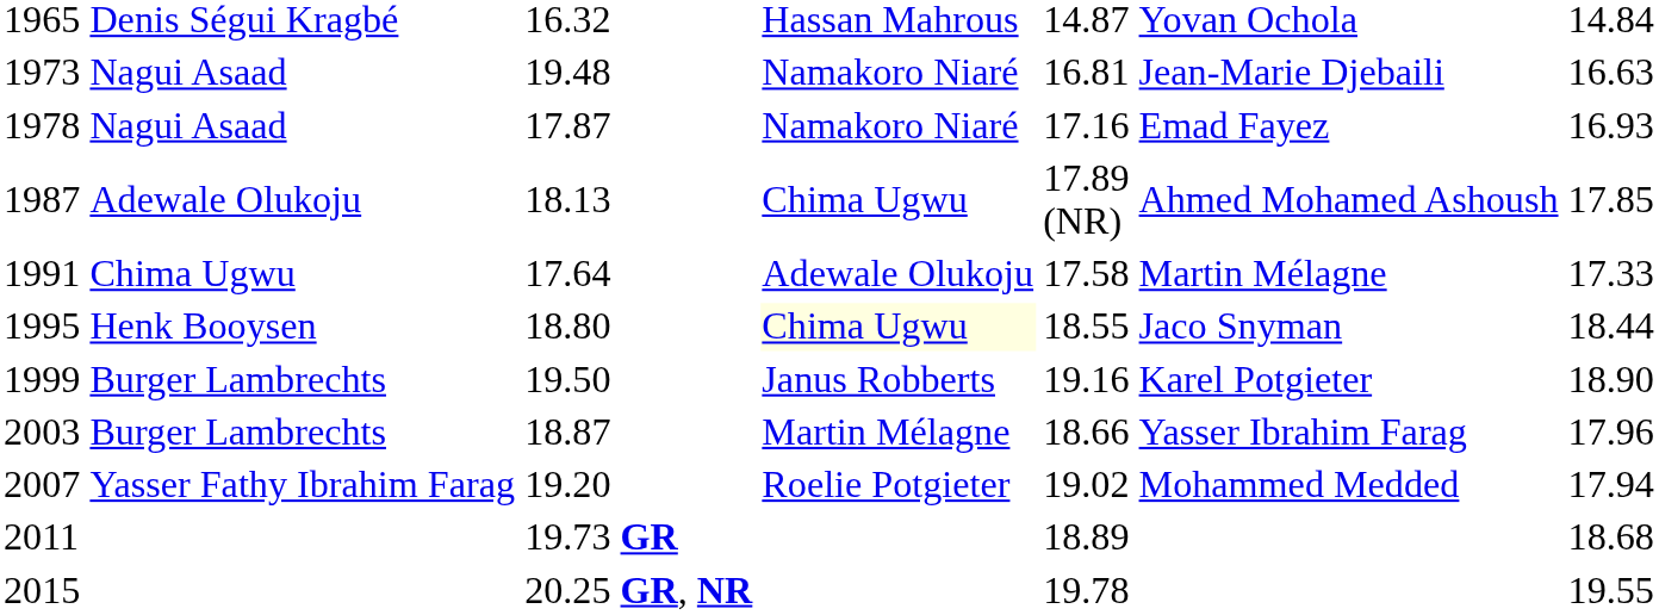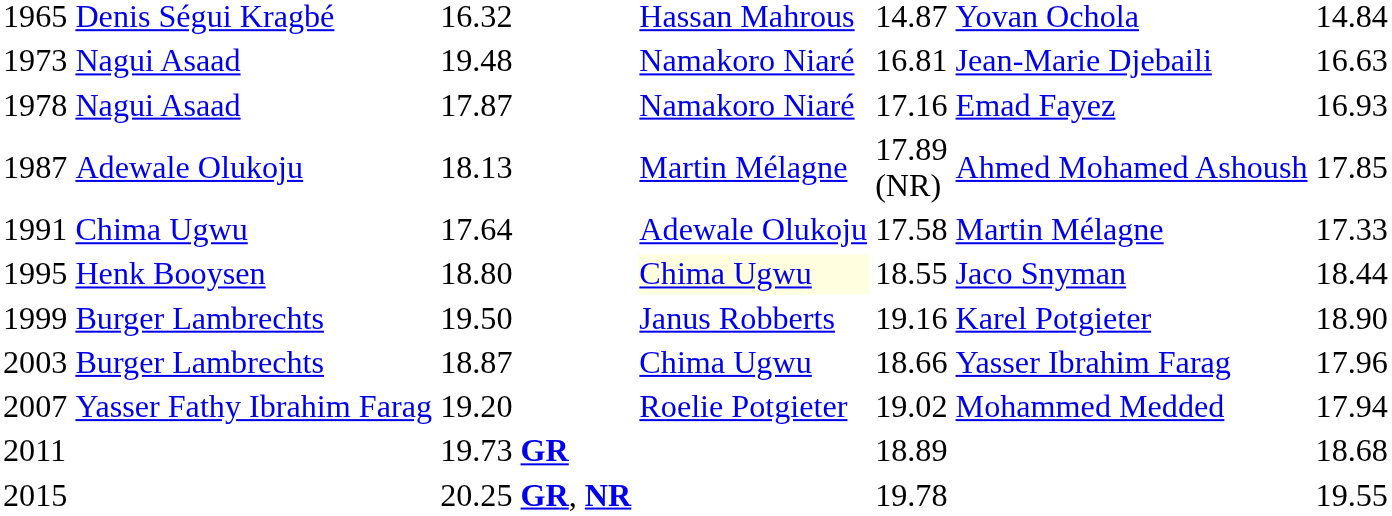1987 | column 4: Chima Ugwu -> Martin Mélagne
2003 | column 4: Martin Mélagne -> Chima Ugwu
